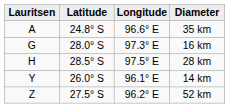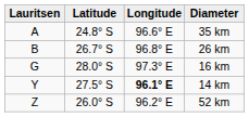+ row: B | 26.7° S | 96.8° E | 26 km
- row: H | 28.5° S | 97.5° E | 28 km
14 km | Latitude: 26.0° S -> 27.5° S
14 km | Longitude: normal -> bold
52 km | Latitude: 27.5° S -> 26.0° S
